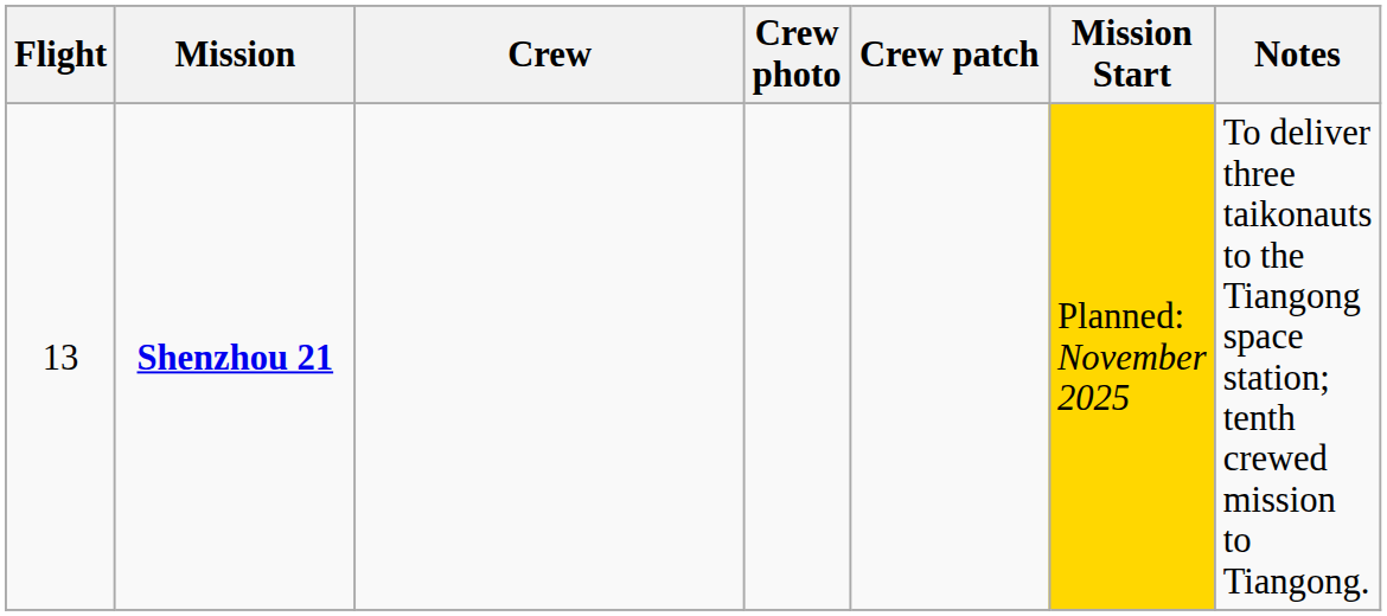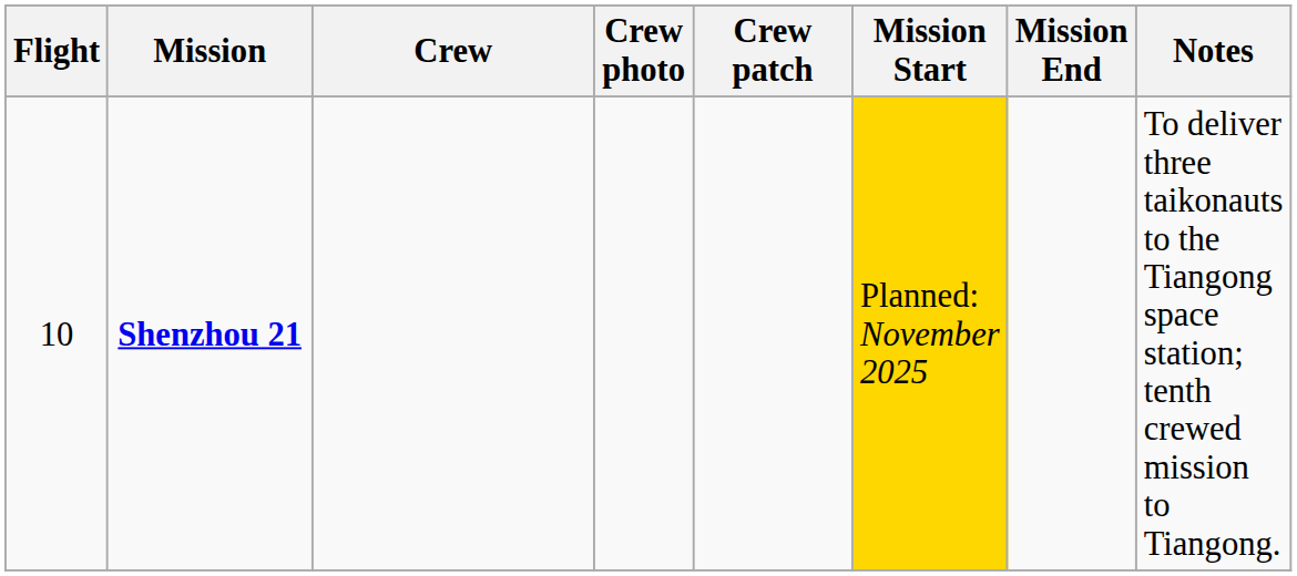+ column: Mission End
Shenzhou 21 | Flight: 13 -> 10
